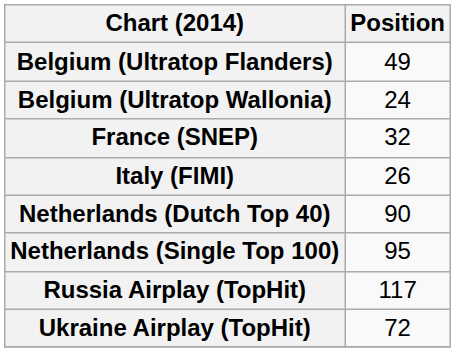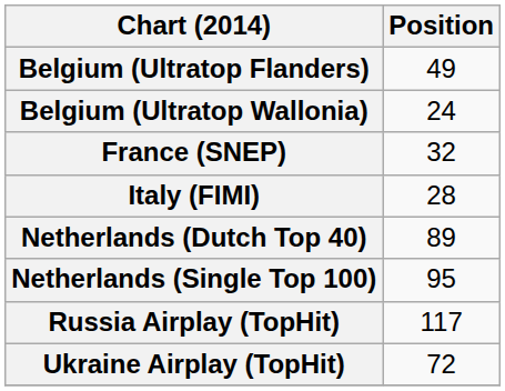Italy (FIMI) | Position: 26 -> 28
Netherlands (Dutch Top 40) | Position: 90 -> 89
